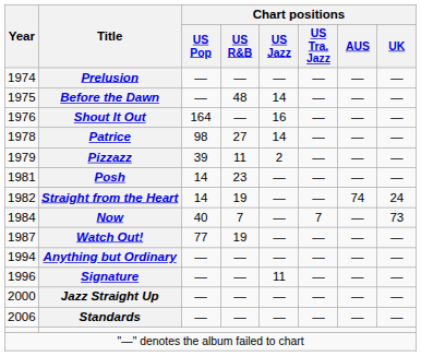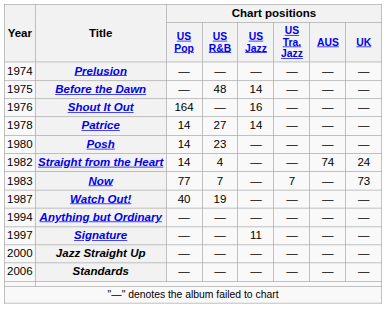Patrice | Chart positions / US Pop: 98 -> 14
- row: 1979 | Pizzazz | 39 | 11 | 2 | — | — | —
Posh | Year: 1981 -> 1980
Straight from the Heart | Chart positions / US R&B: 19 -> 4
Now | Year: 1984 -> 1983
Now | Chart positions / US Pop: 40 -> 77
Watch Out! | Chart positions / US Pop: 77 -> 40
Signature | Year: 1996 -> 1997
